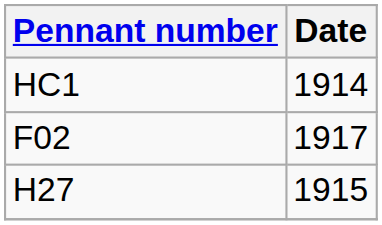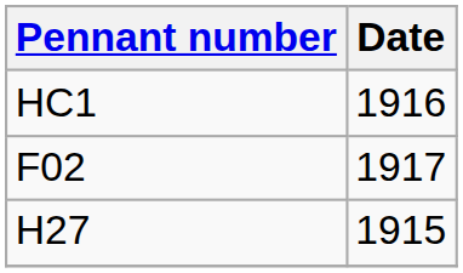HC1 | Date: 1914 -> 1916
